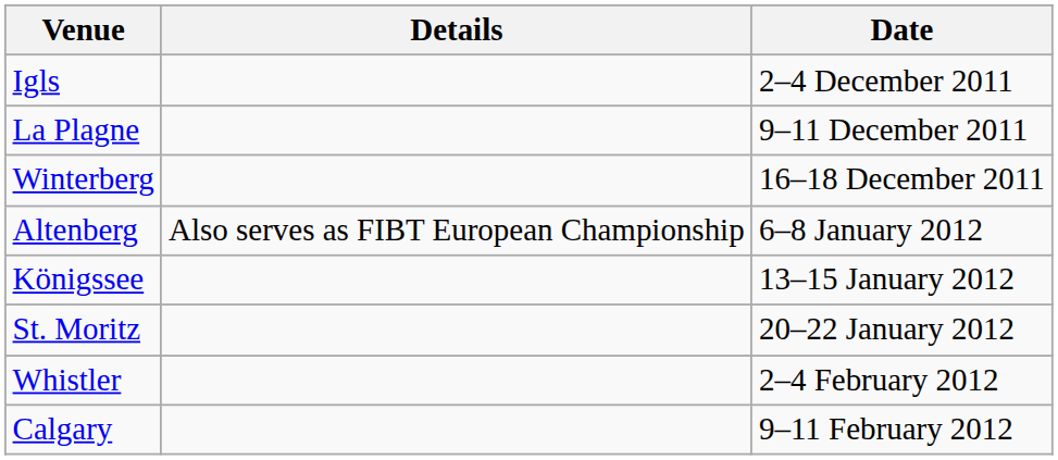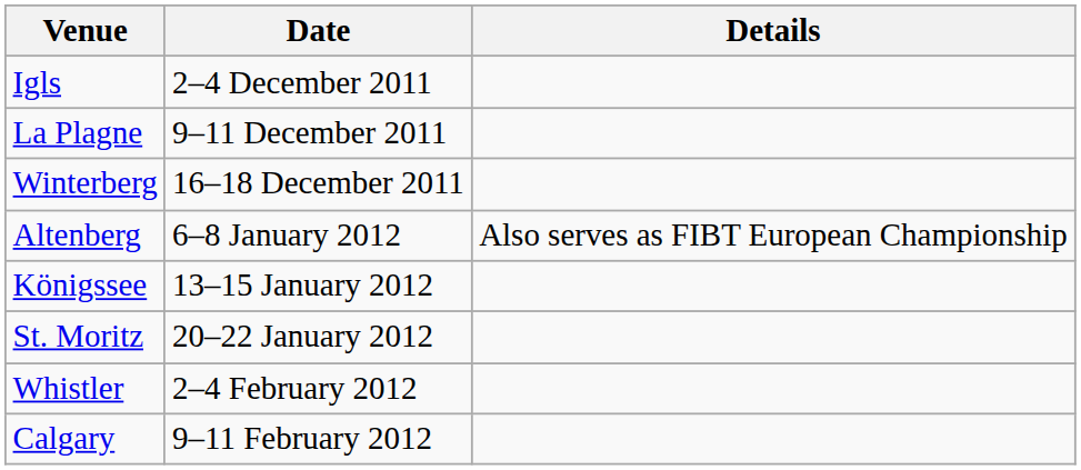columns swapped: Date <-> Details
